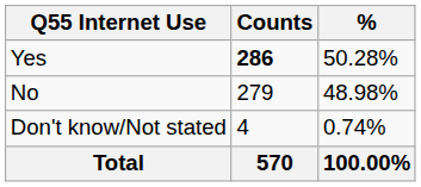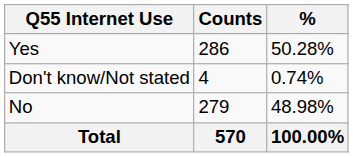Yes | Counts: bold -> normal
rows swapped: No <-> Don't know/Not stated
